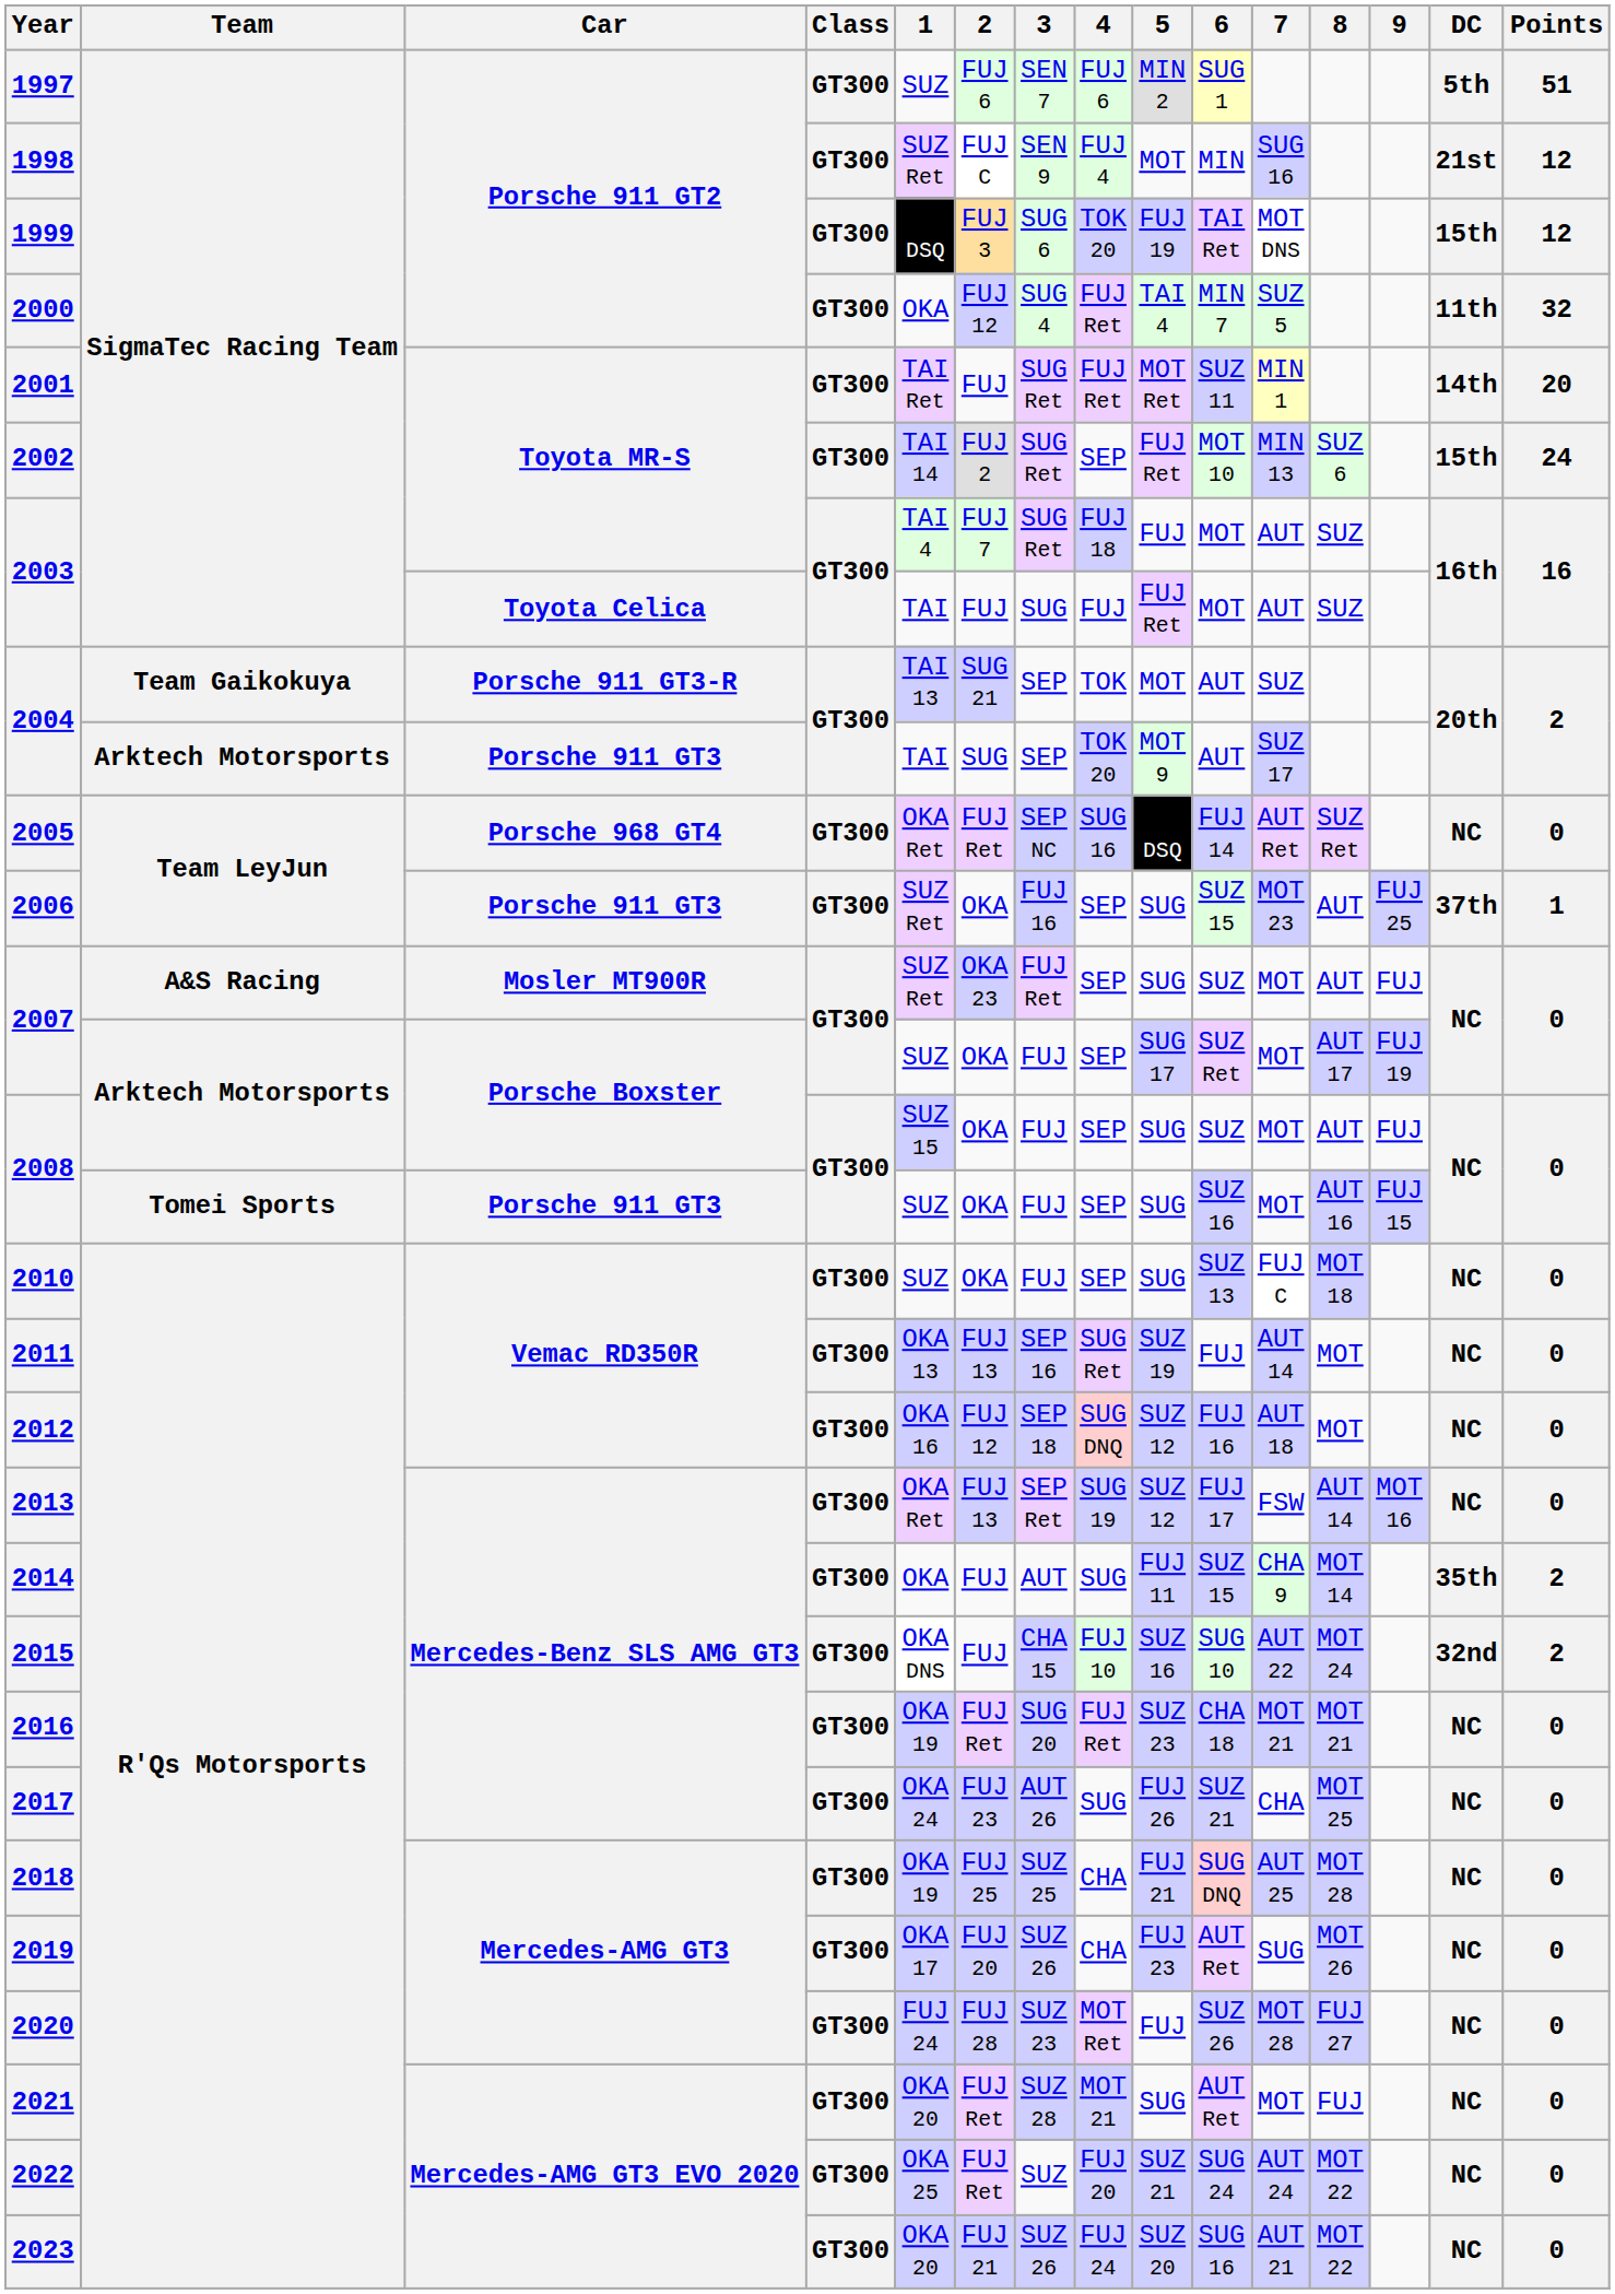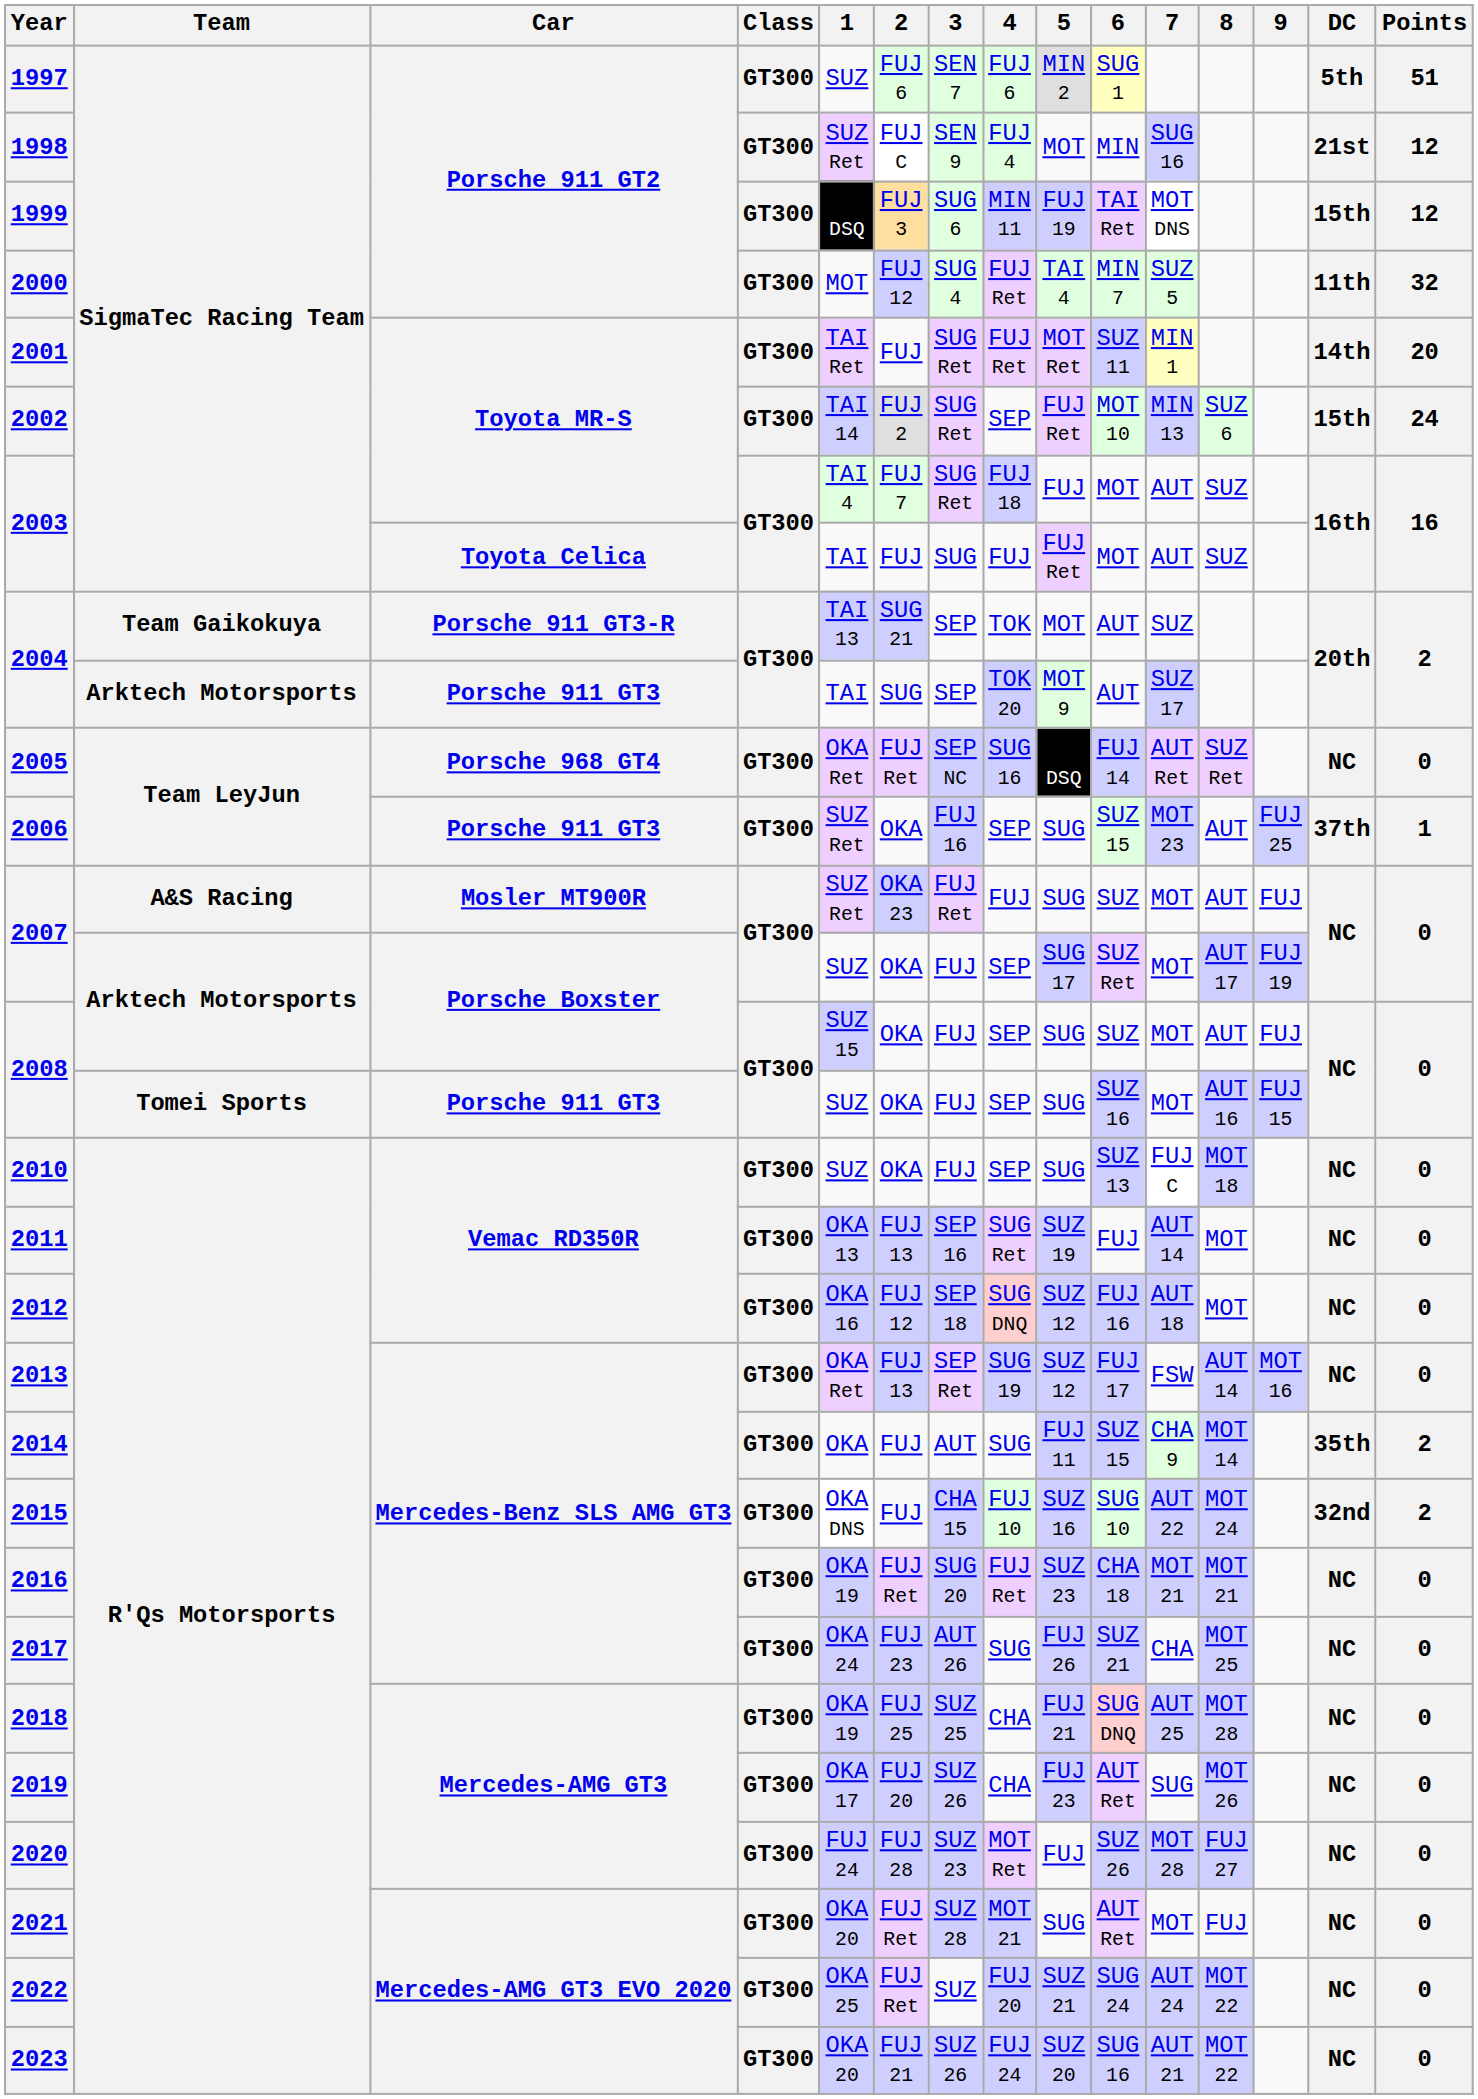1999 | 4: TOK 20 -> MIN 11
2000 | 1: OKA -> MOT
2007 / Mosler MT900R | 4: SEP -> FUJ
